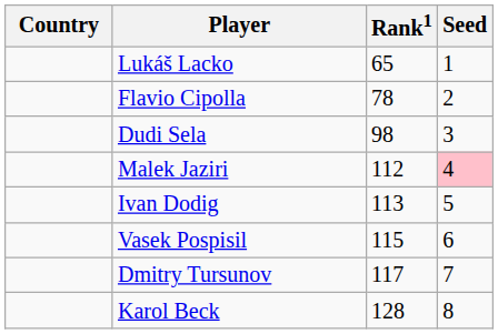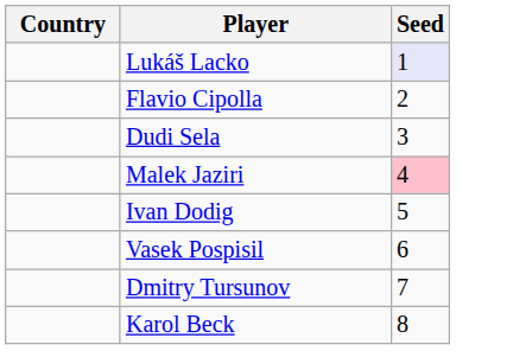- column: Rank1 | 65 | 78 | 98 | 112 | 113 | 115 | 117 | 128
Lukáš Lacko | Seed: no background -> lavender background
